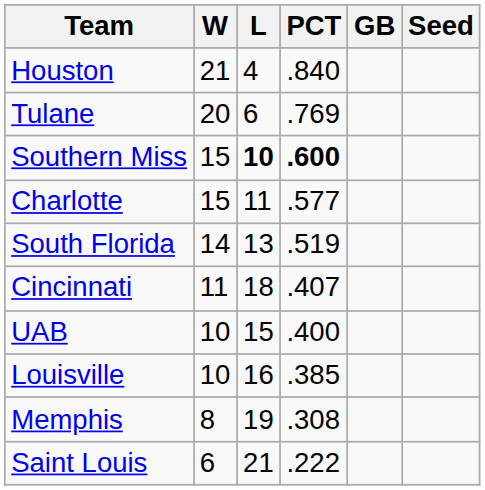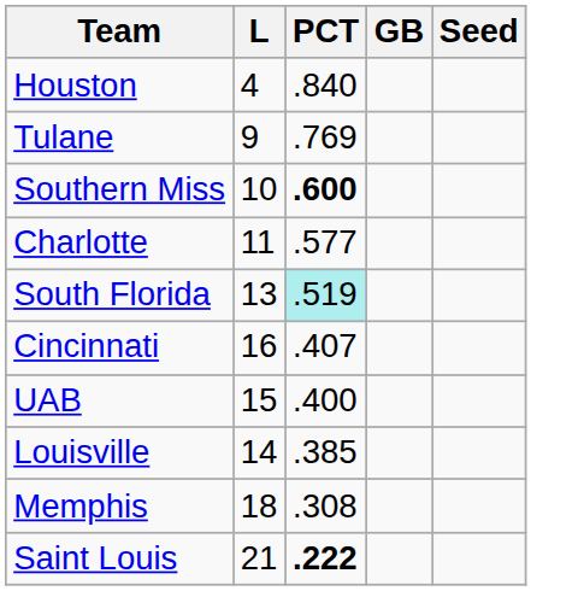- column: W | 21 | 20 | 15 | 15 | 14 | 11 | 10 | 10 | 8 | 6
Tulane | L: 6 -> 9
Southern Miss | L: bold -> normal
South Florida | PCT: no background -> paleturquoise background
Cincinnati | L: 18 -> 16
Louisville | L: 16 -> 14
Memphis | L: 19 -> 18
Saint Louis | PCT: normal -> bold
